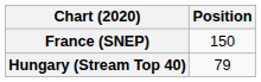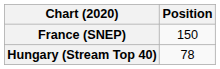Hungary (Stream Top 40) | Position: 79 -> 78
